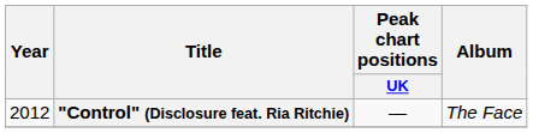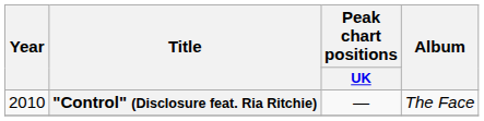"Control" (Disclosure feat. Ria Ritchie) | Year: 2012 -> 2010
